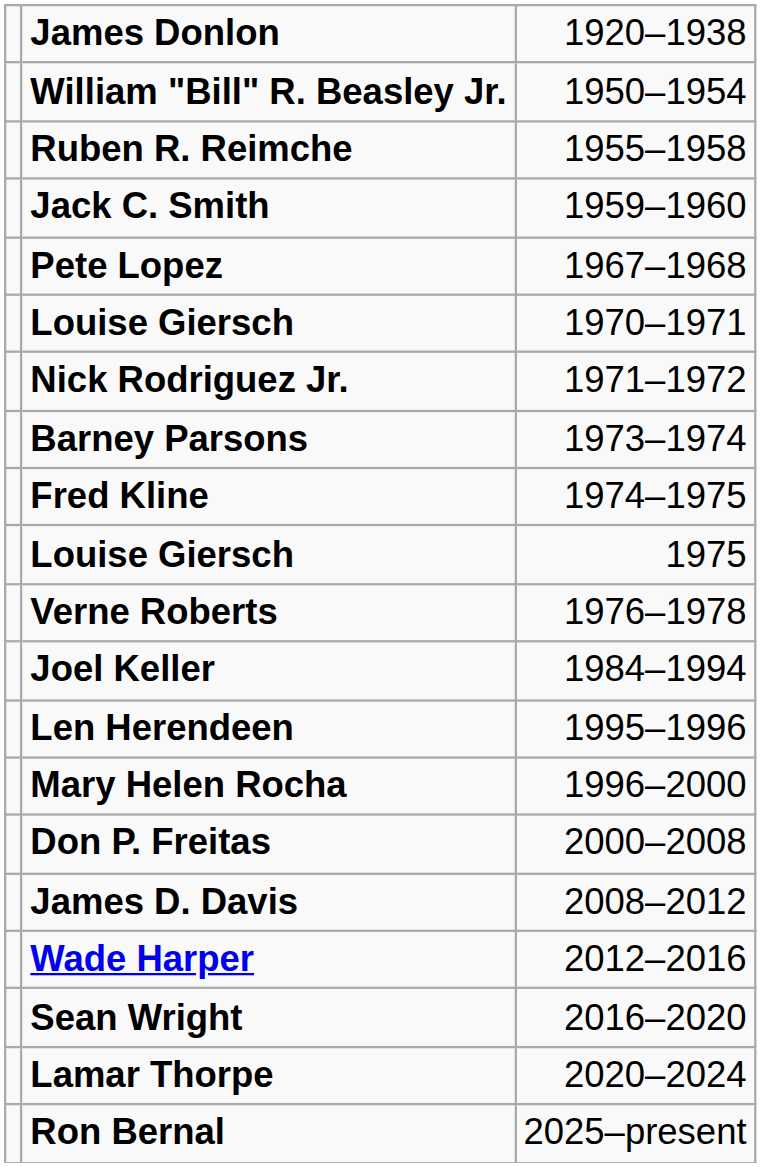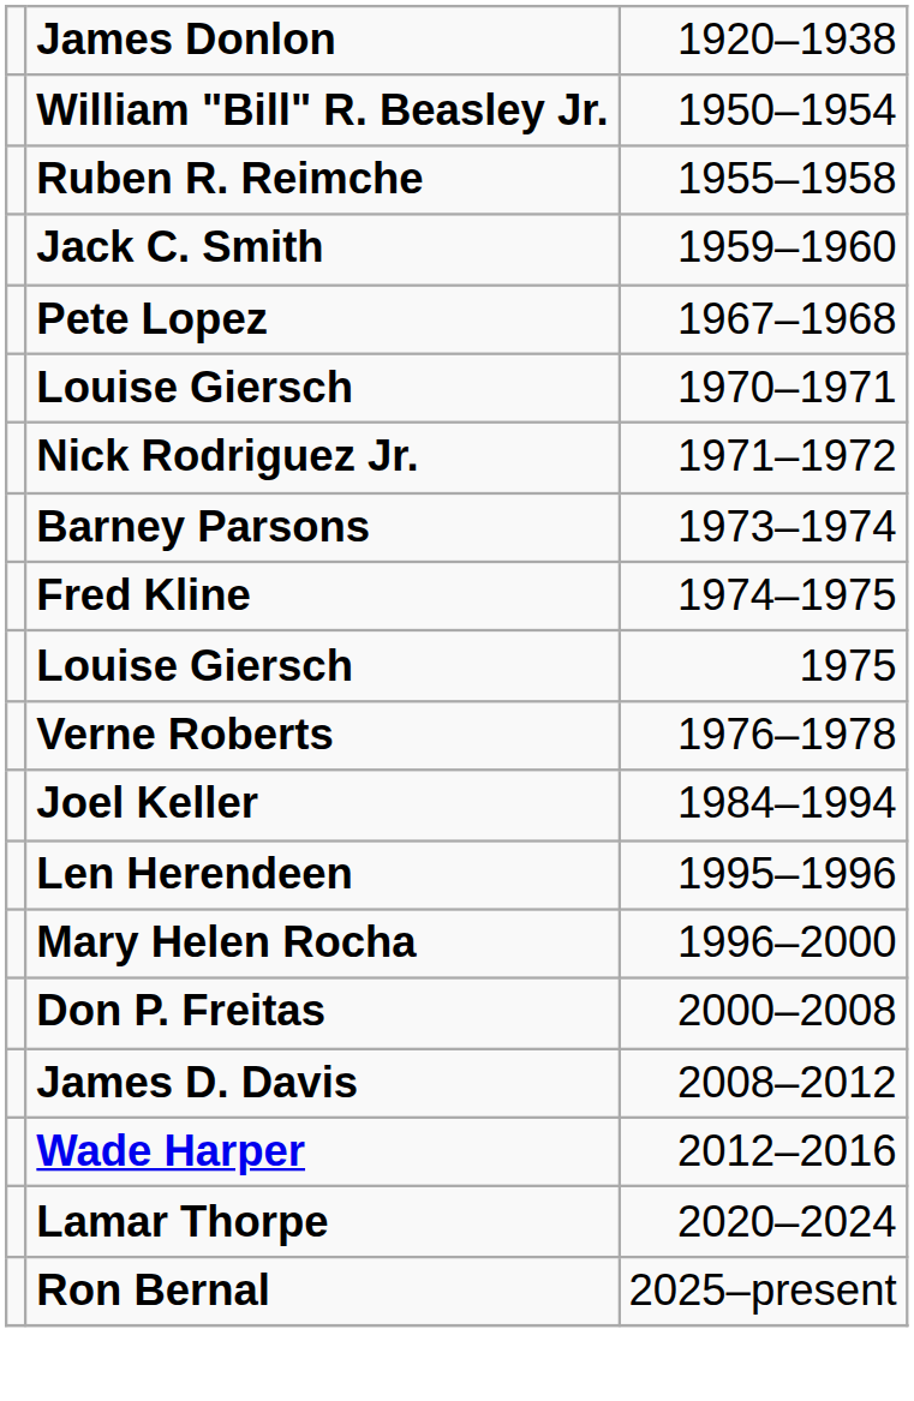- row: Sean Wright | 2016–2020
